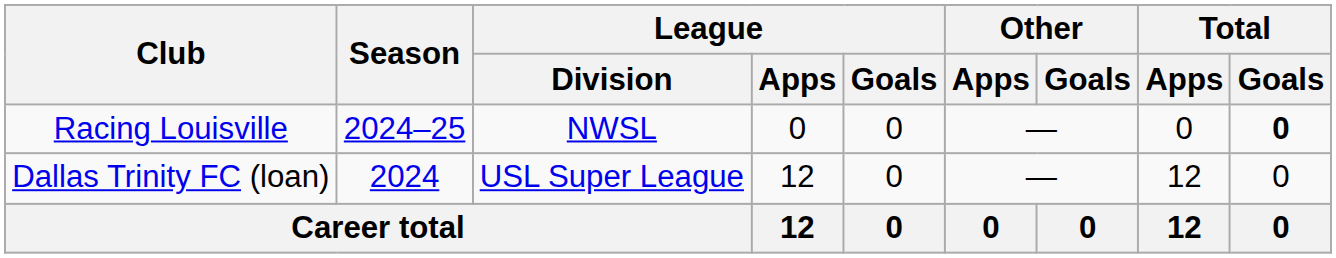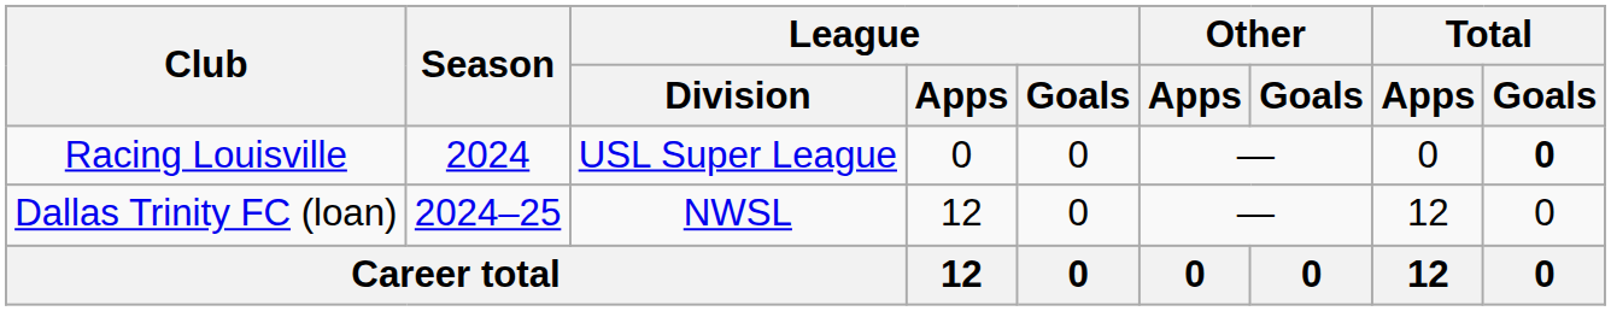Racing Louisville | Season: 2024–25 -> 2024
Racing Louisville | League / Division: NWSL -> USL Super League
Dallas Trinity FC (loan) | Season: 2024 -> 2024–25
Dallas Trinity FC (loan) | League / Division: USL Super League -> NWSL
